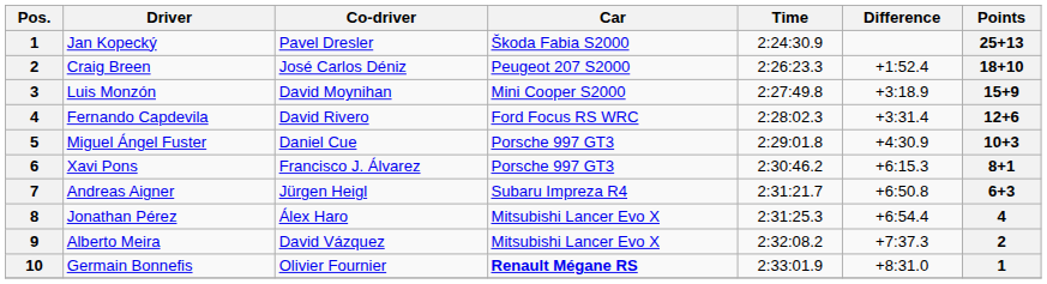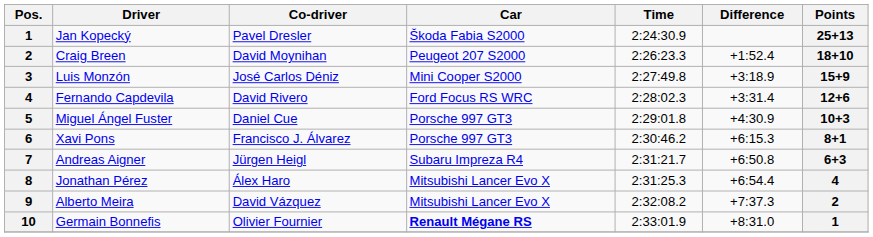Craig Breen | Co-driver: José Carlos Déniz -> David Moynihan
Luis Monzón | Co-driver: David Moynihan -> José Carlos Déniz
